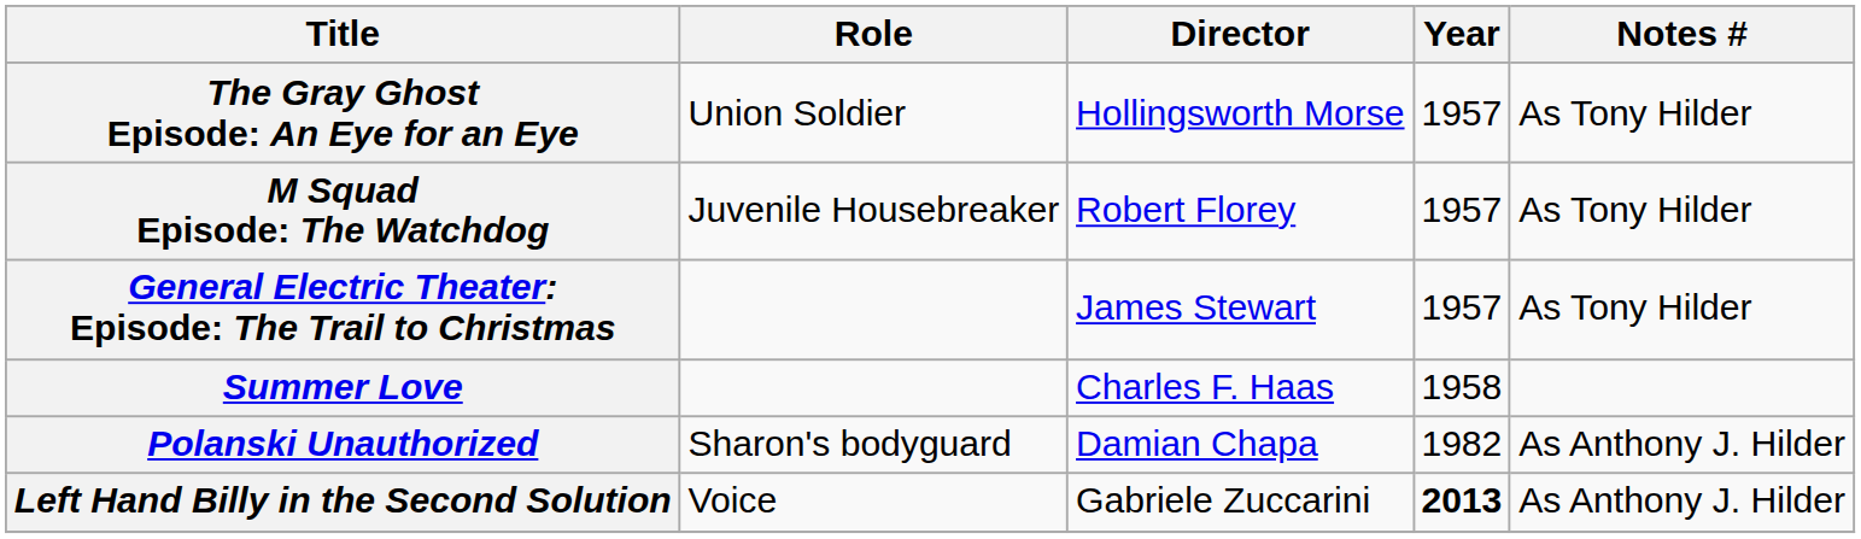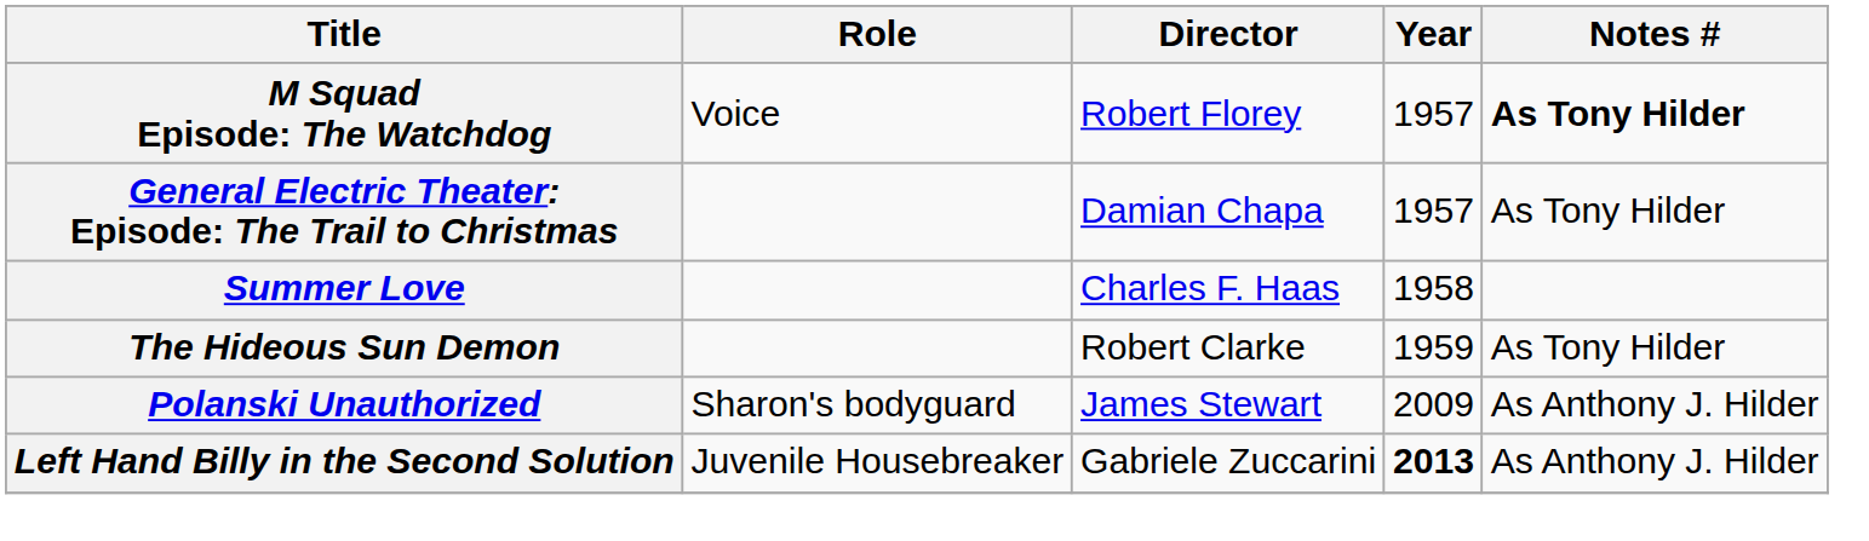- row: The Gray Ghost Episode: An Eye for an Eye | Union Soldier | Hollingsworth Morse | 1957 | As Tony Hilder
M Squad Episode: The Watchdog | Role: Juvenile Housebreaker -> Voice
M Squad Episode: The Watchdog | Notes #: normal -> bold
General Electric Theater: Episode: The Trail to Christmas | Director: James Stewart -> Damian Chapa
+ row: The Hideous Sun Demon | Robert Clarke | 1959 | As Tony Hilder
Polanski Unauthorized | Director: Damian Chapa -> James Stewart
Polanski Unauthorized | Year: 1982 -> 2009
Left Hand Billy in the Second Solution | Role: Voice -> Juvenile Housebreaker
